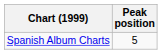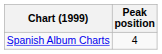Spanish Album Charts | Peak position: 5 -> 4
